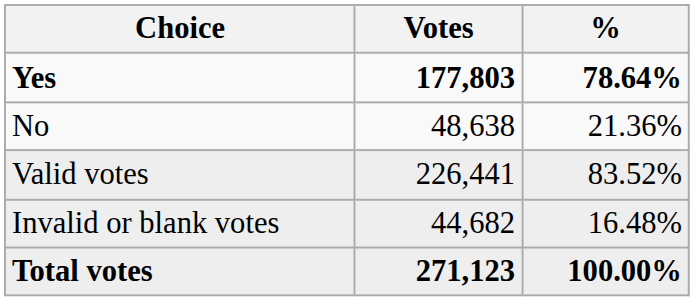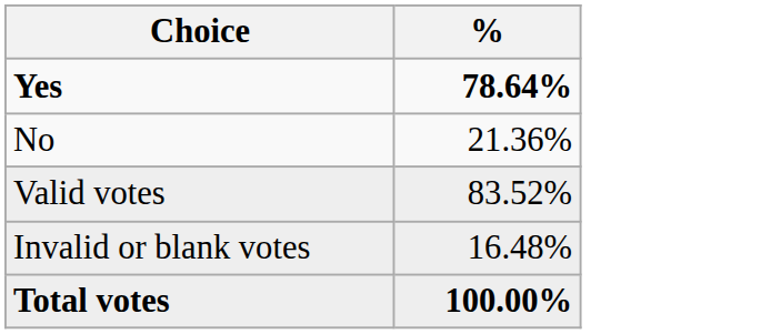- column: Votes | 177,803 | 48,638 | 226,441 | 44,682 | 271,123
